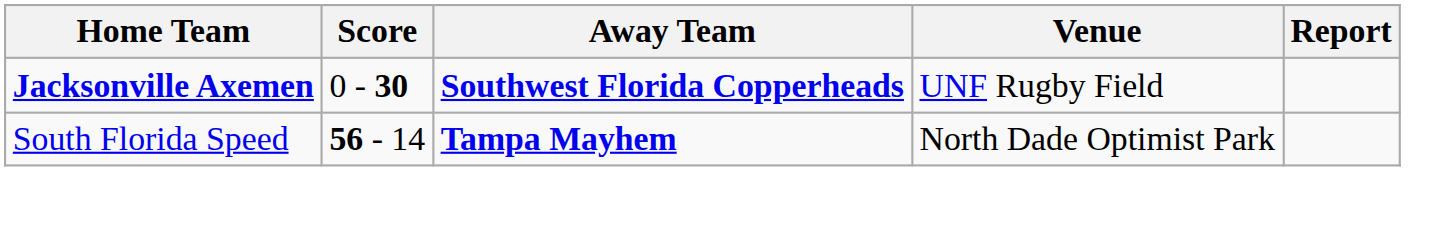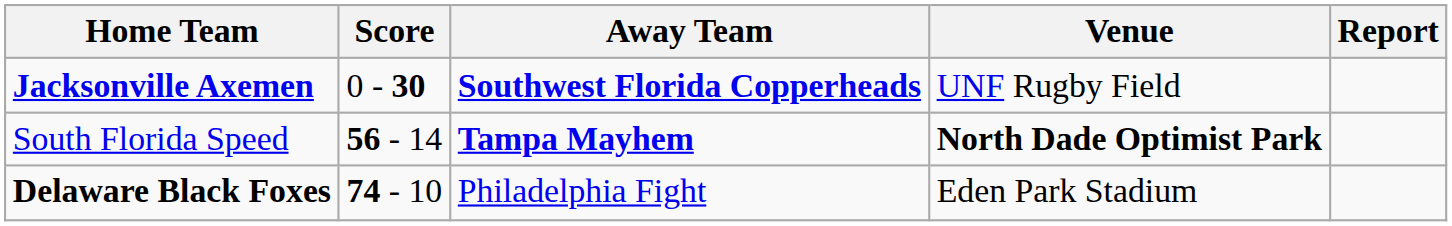South Florida Speed | Venue: normal -> bold
+ row: Delaware Black Foxes | 74 - 10 | Philadelphia Fight | Eden Park Stadium
